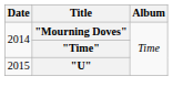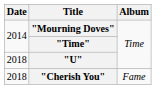"U" | Date: 2015 -> 2018
+ row: 2018 | "Cherish You" | Fame
